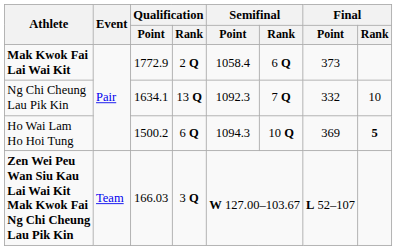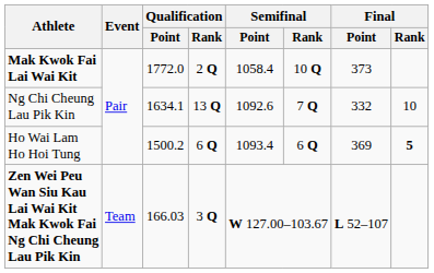Mak Kwok Fai Lai Wai Kit | Qualification / Point: 1772.9 -> 1772.0
Mak Kwok Fai Lai Wai Kit | Semifinal / Rank: 6 Q -> 10 Q
Ng Chi Cheung Lau Pik Kin | Semifinal / Point: 1092.3 -> 1092.6
Ho Wai Lam Ho Hoi Tung | Semifinal / Point: 1094.3 -> 1093.4
Ho Wai Lam Ho Hoi Tung | Semifinal / Rank: 10 Q -> 6 Q
